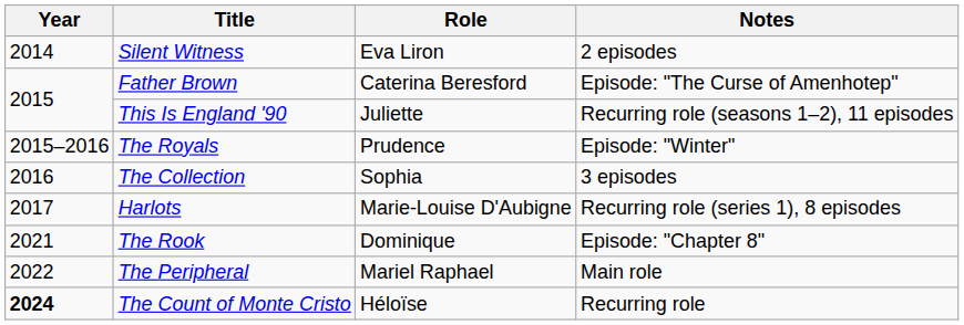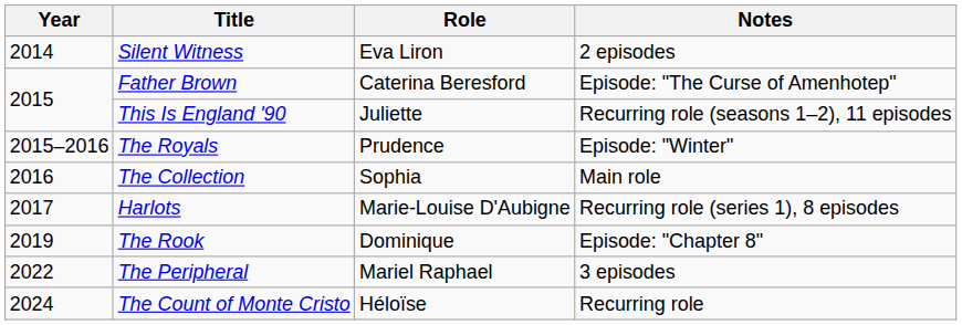The Collection | Notes: 3 episodes -> Main role
The Rook | Year: 2021 -> 2019
The Peripheral | Notes: Main role -> 3 episodes
The Count of Monte Cristo | Year: bold -> normal
